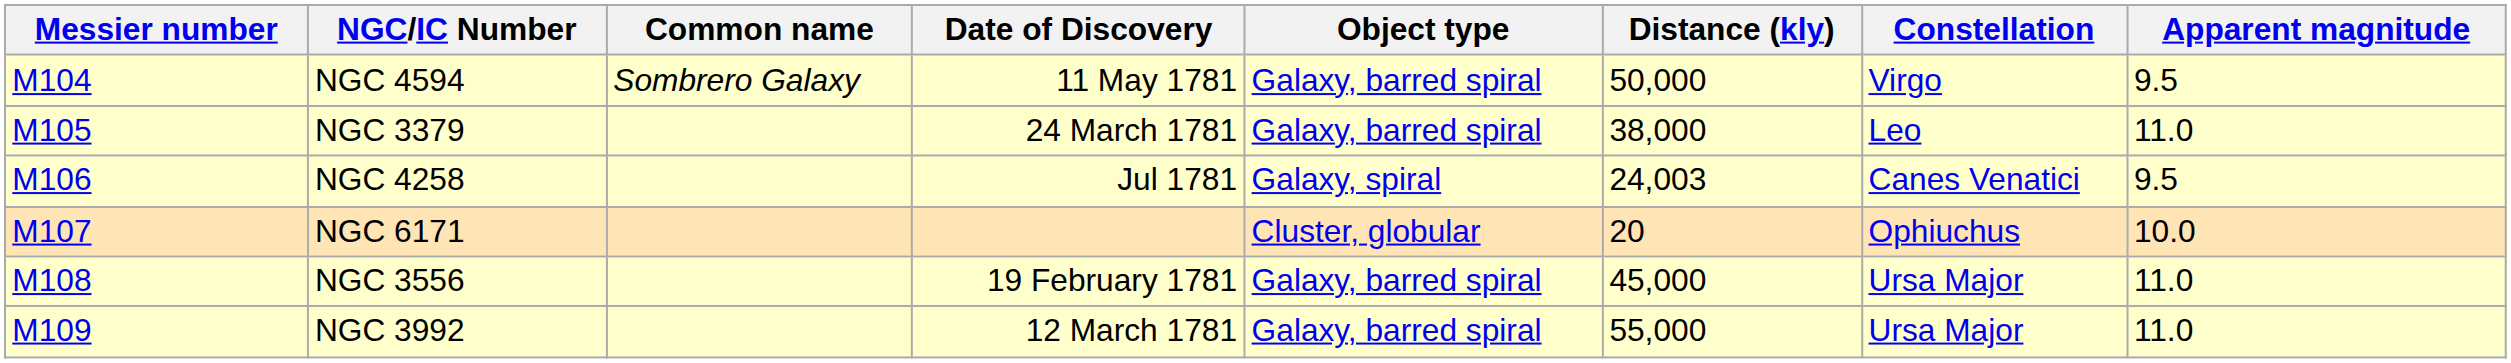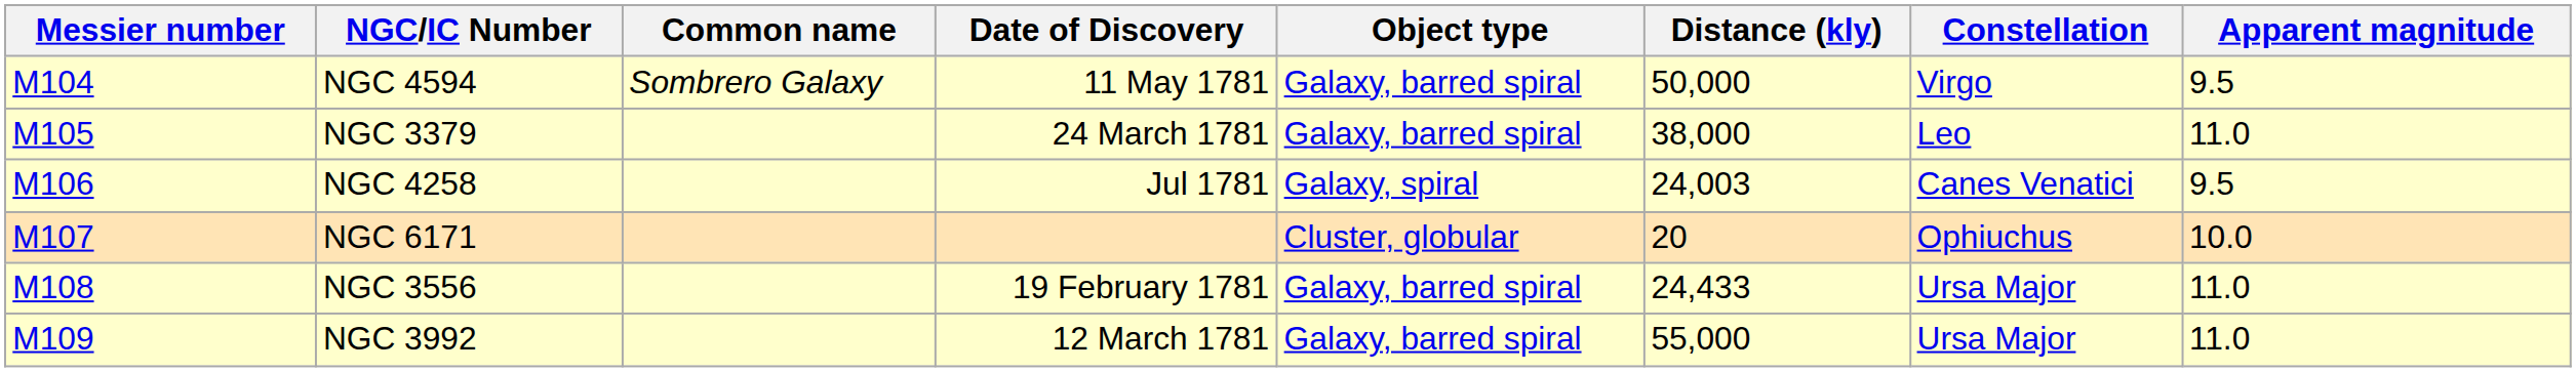NGC 3556 | Distance (kly): 45,000 -> 24,433
